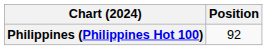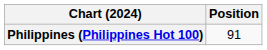Philippines (Philippines Hot 100) | Position: 92 -> 91
